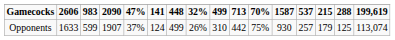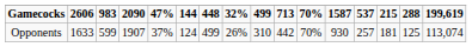Gamecocks | column 6: 141 -> 144
Opponents | column 11: 75% -> 70%
Opponents | column 14: 179 -> 181
